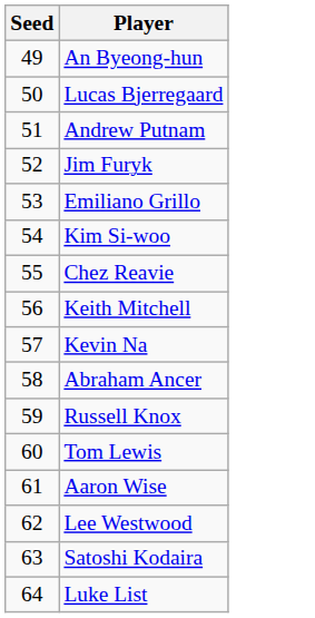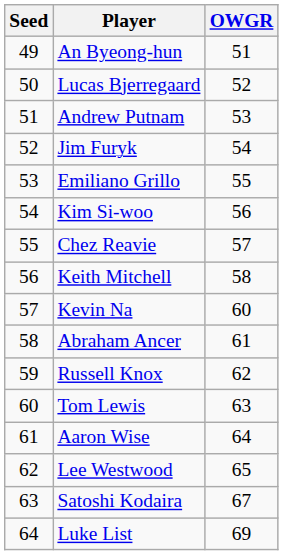+ column: OWGR | 51 | 52 | 53 | 54 | 55 | 56 | 57 | 58 | 60 | 61 | 62 | 63 | 64 | 65 | 67 | 69
